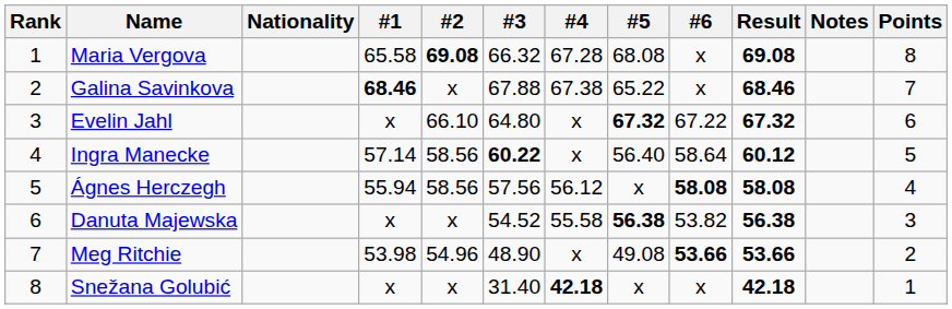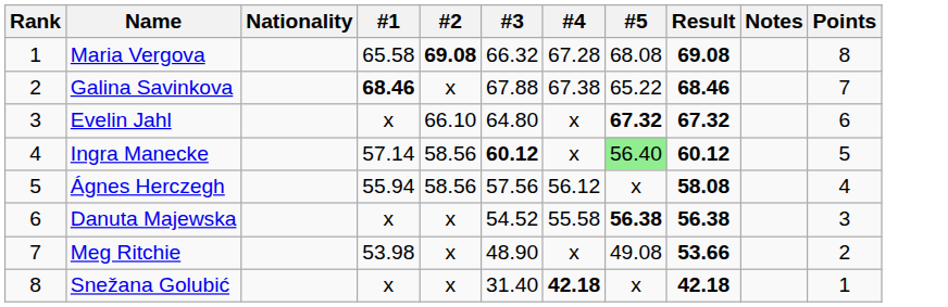- column: #6 | x | x | 67.22 | 58.64 | 58.08 | 53.82 | 53.66 | x
Ingra Manecke | #3: 60.22 -> 60.12
Ingra Manecke | #5: no background -> lightgreen background
Meg Ritchie | #2: 54.96 -> x
